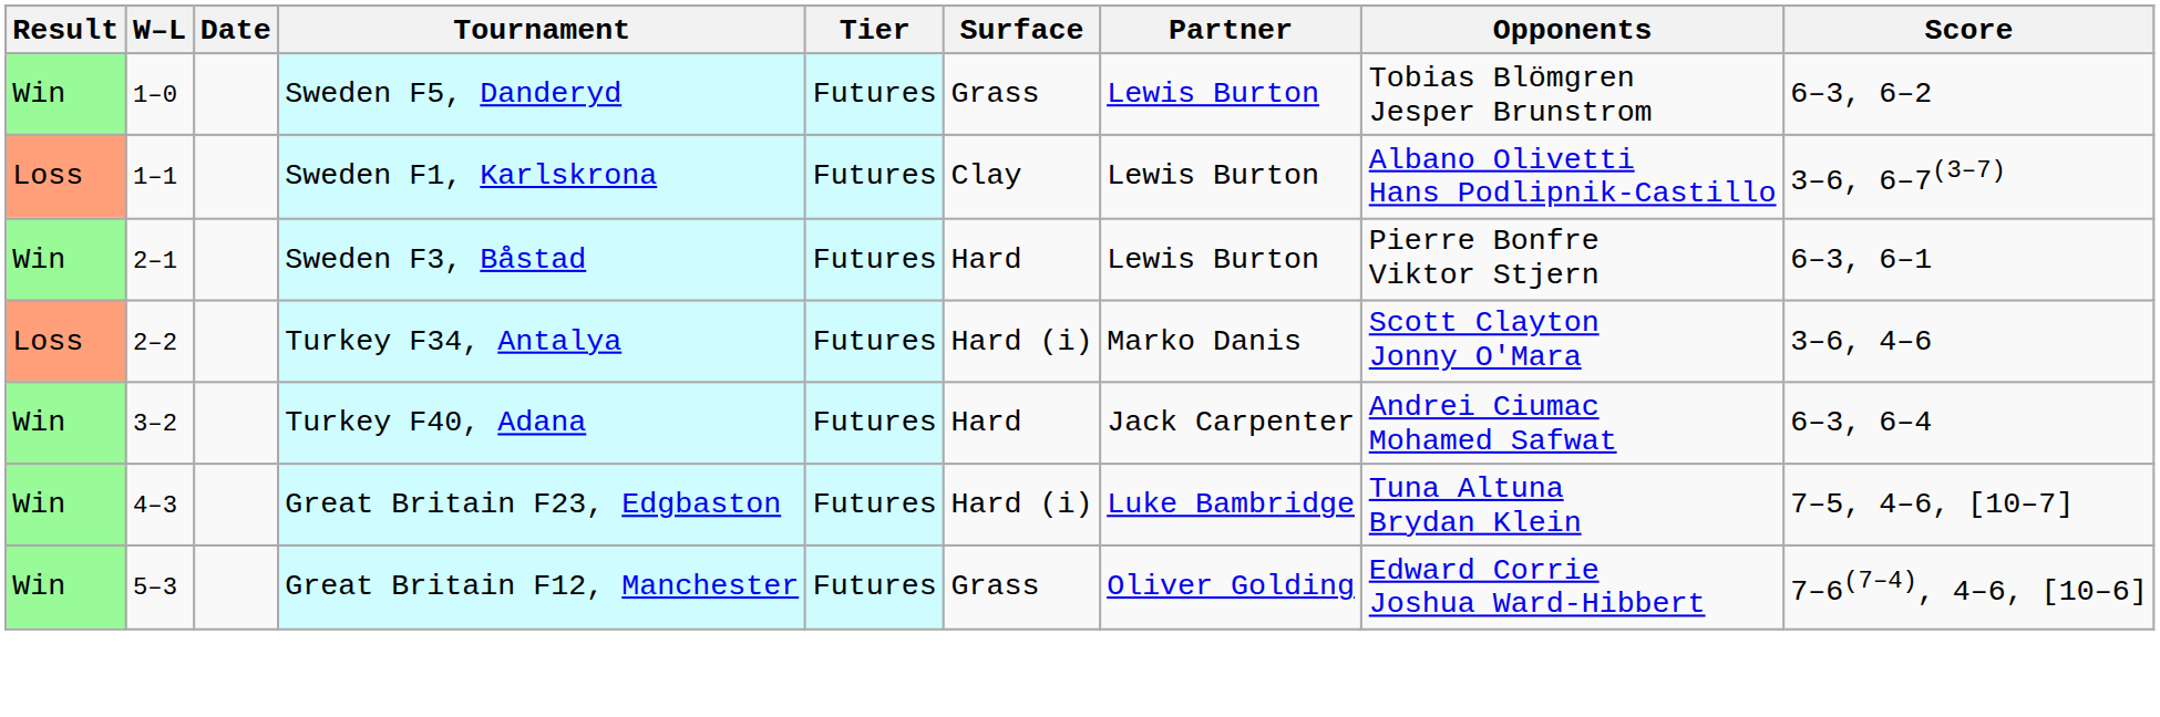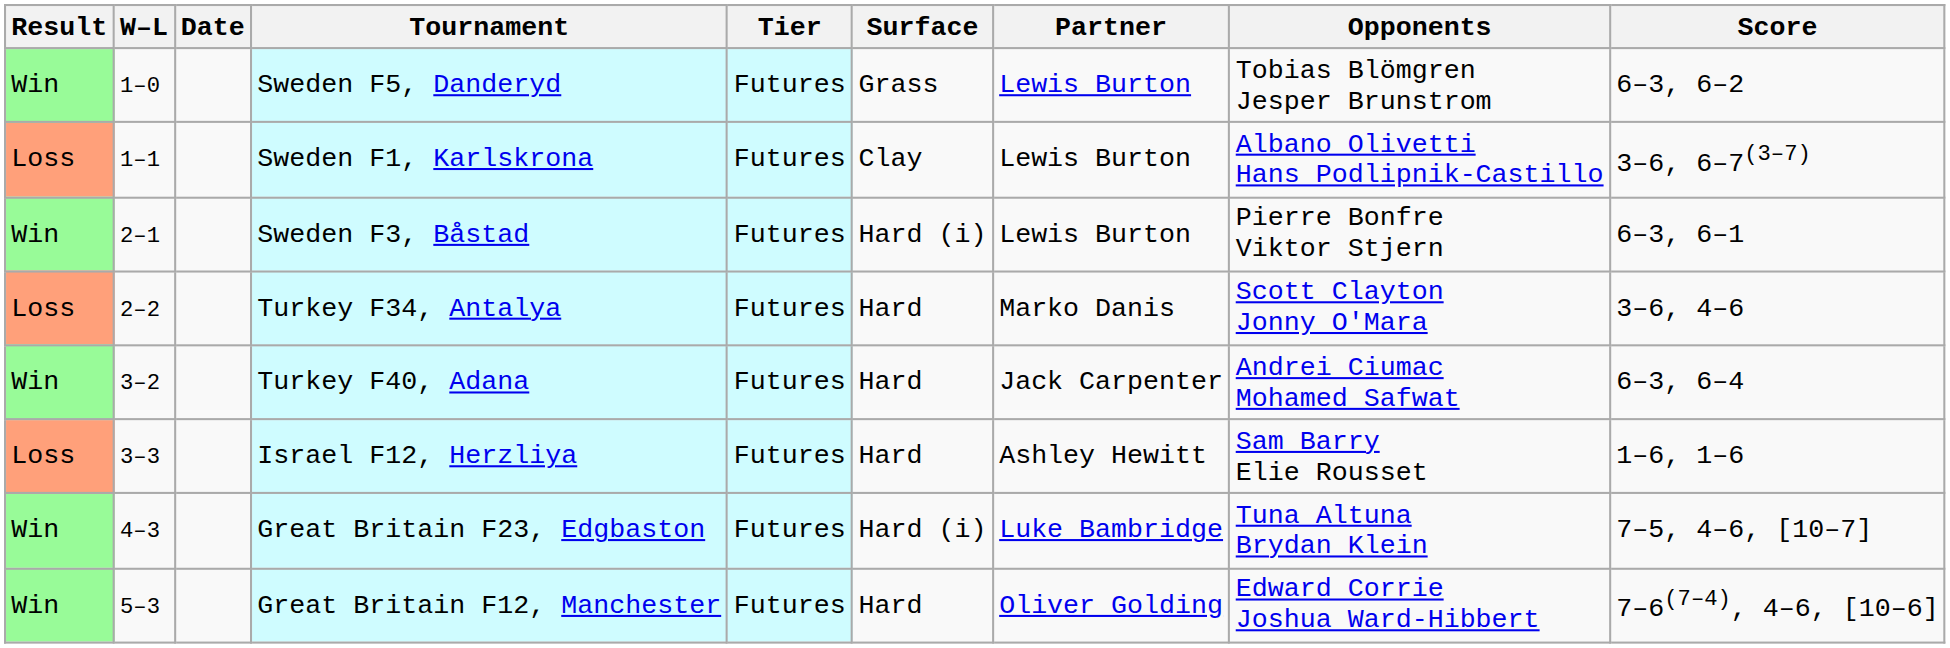Sweden F3, Båstad | Surface: Hard -> Hard (i)
Turkey F34, Antalya | Surface: Hard (i) -> Hard
+ row: Loss | 3–3 | Israel F12, Herzliya | Futures | Hard | Ashley Hewitt | Sam Barry Elie Rousset | 1–6, 1–6
Great Britain F12, Manchester | Surface: Grass -> Hard
